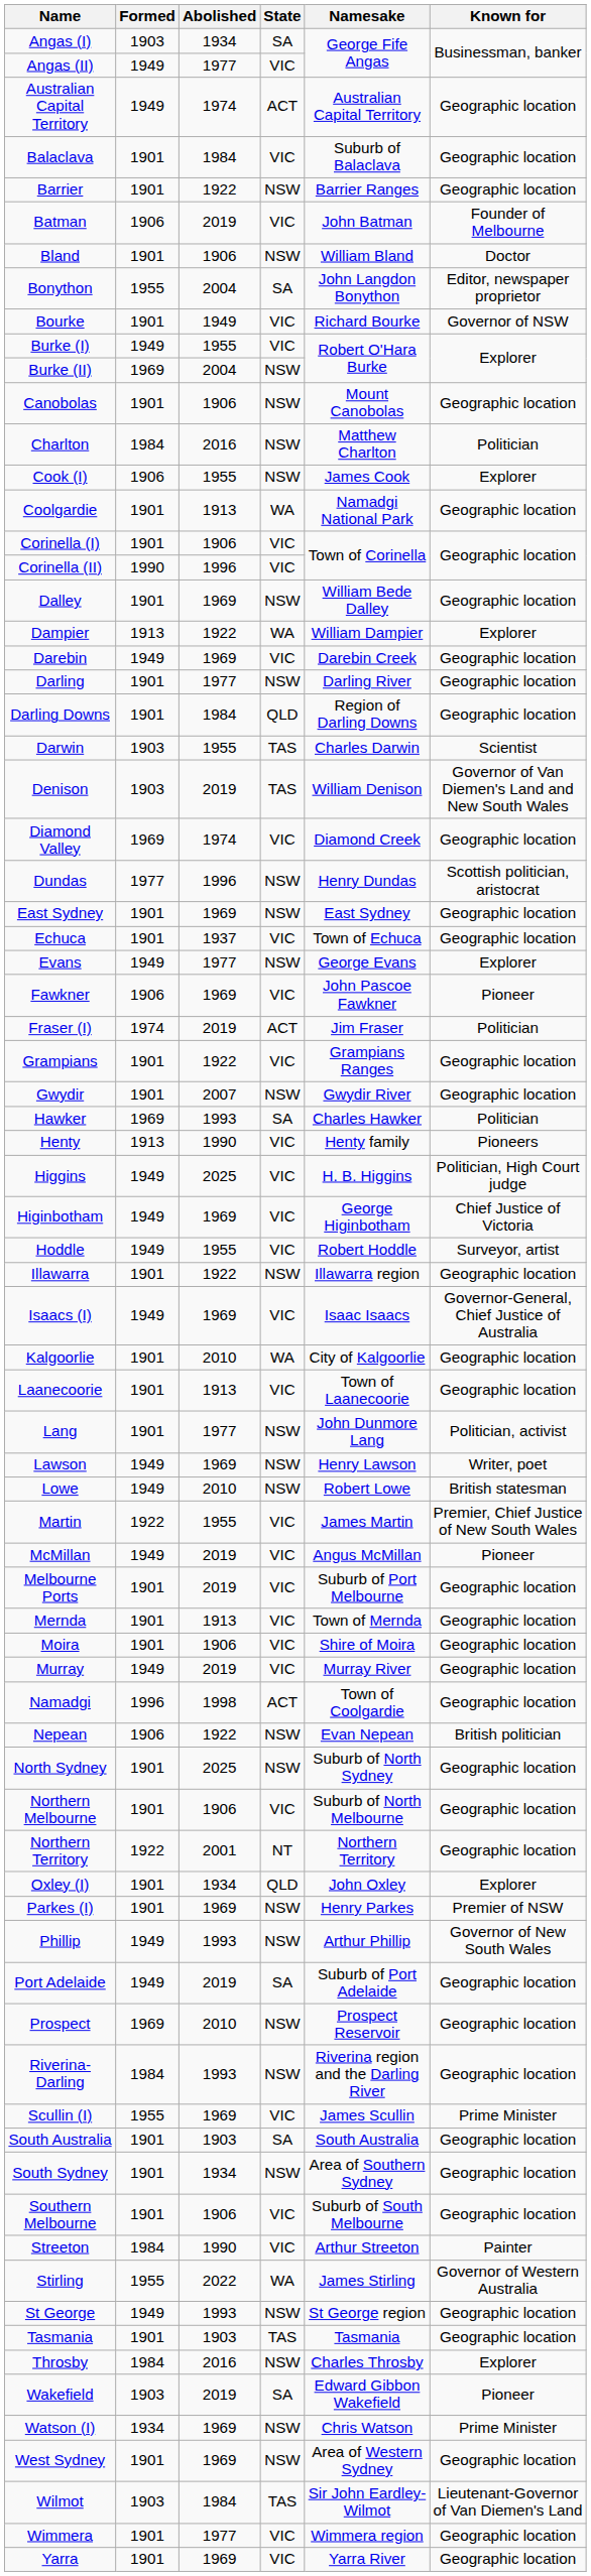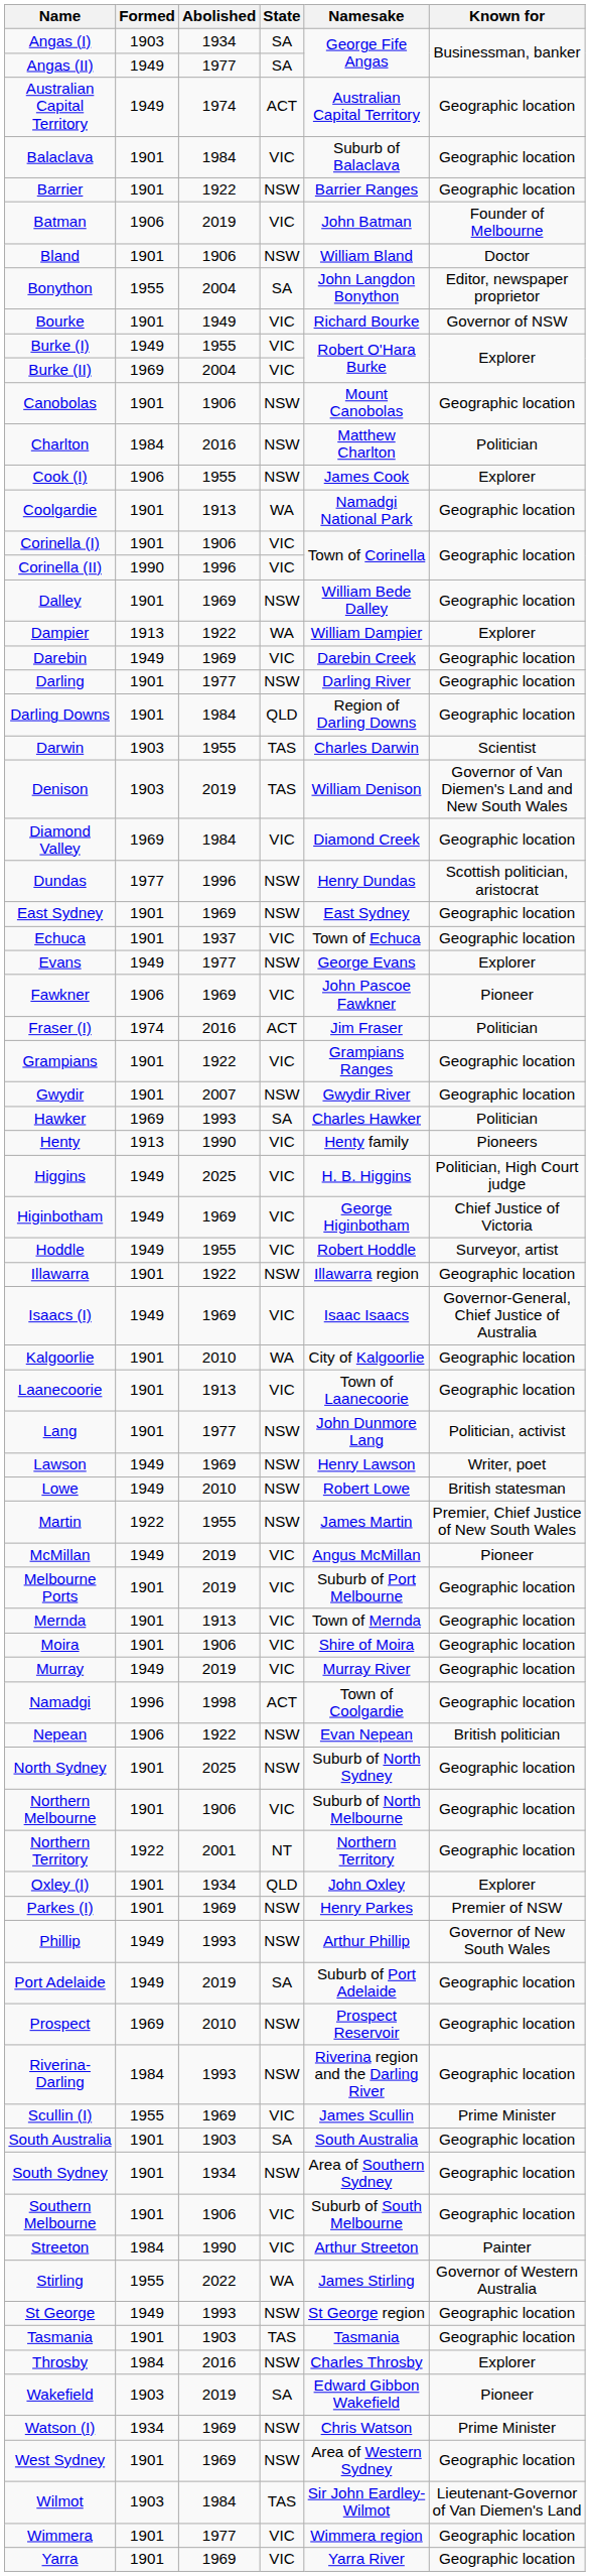Angas (II) | State: VIC -> SA
Burke (II) | State: NSW -> VIC
Diamond Valley | Abolished: 1974 -> 1984
Fraser (I) | Abolished: 2019 -> 2016
Martin | State: VIC -> NSW
